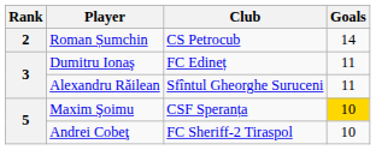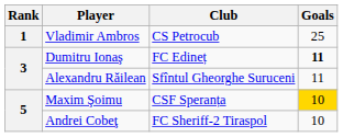+ row: 1 | Vladimir Ambros | CS Petrocub | 25
- row: 2 | Roman Șumchin | CS Petrocub | 14
Dumitru Ionaş | Goals: normal -> bold
